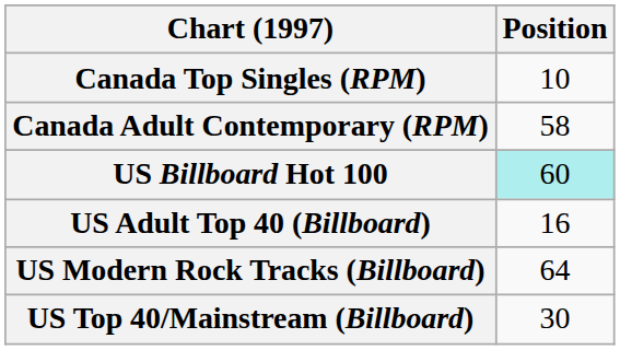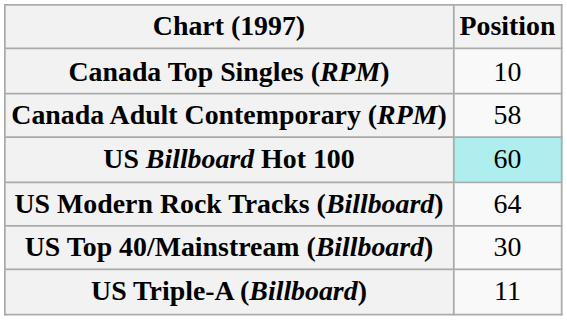- row: US Adult Top 40 (Billboard) | 16
+ row: US Triple-A (Billboard) | 11
